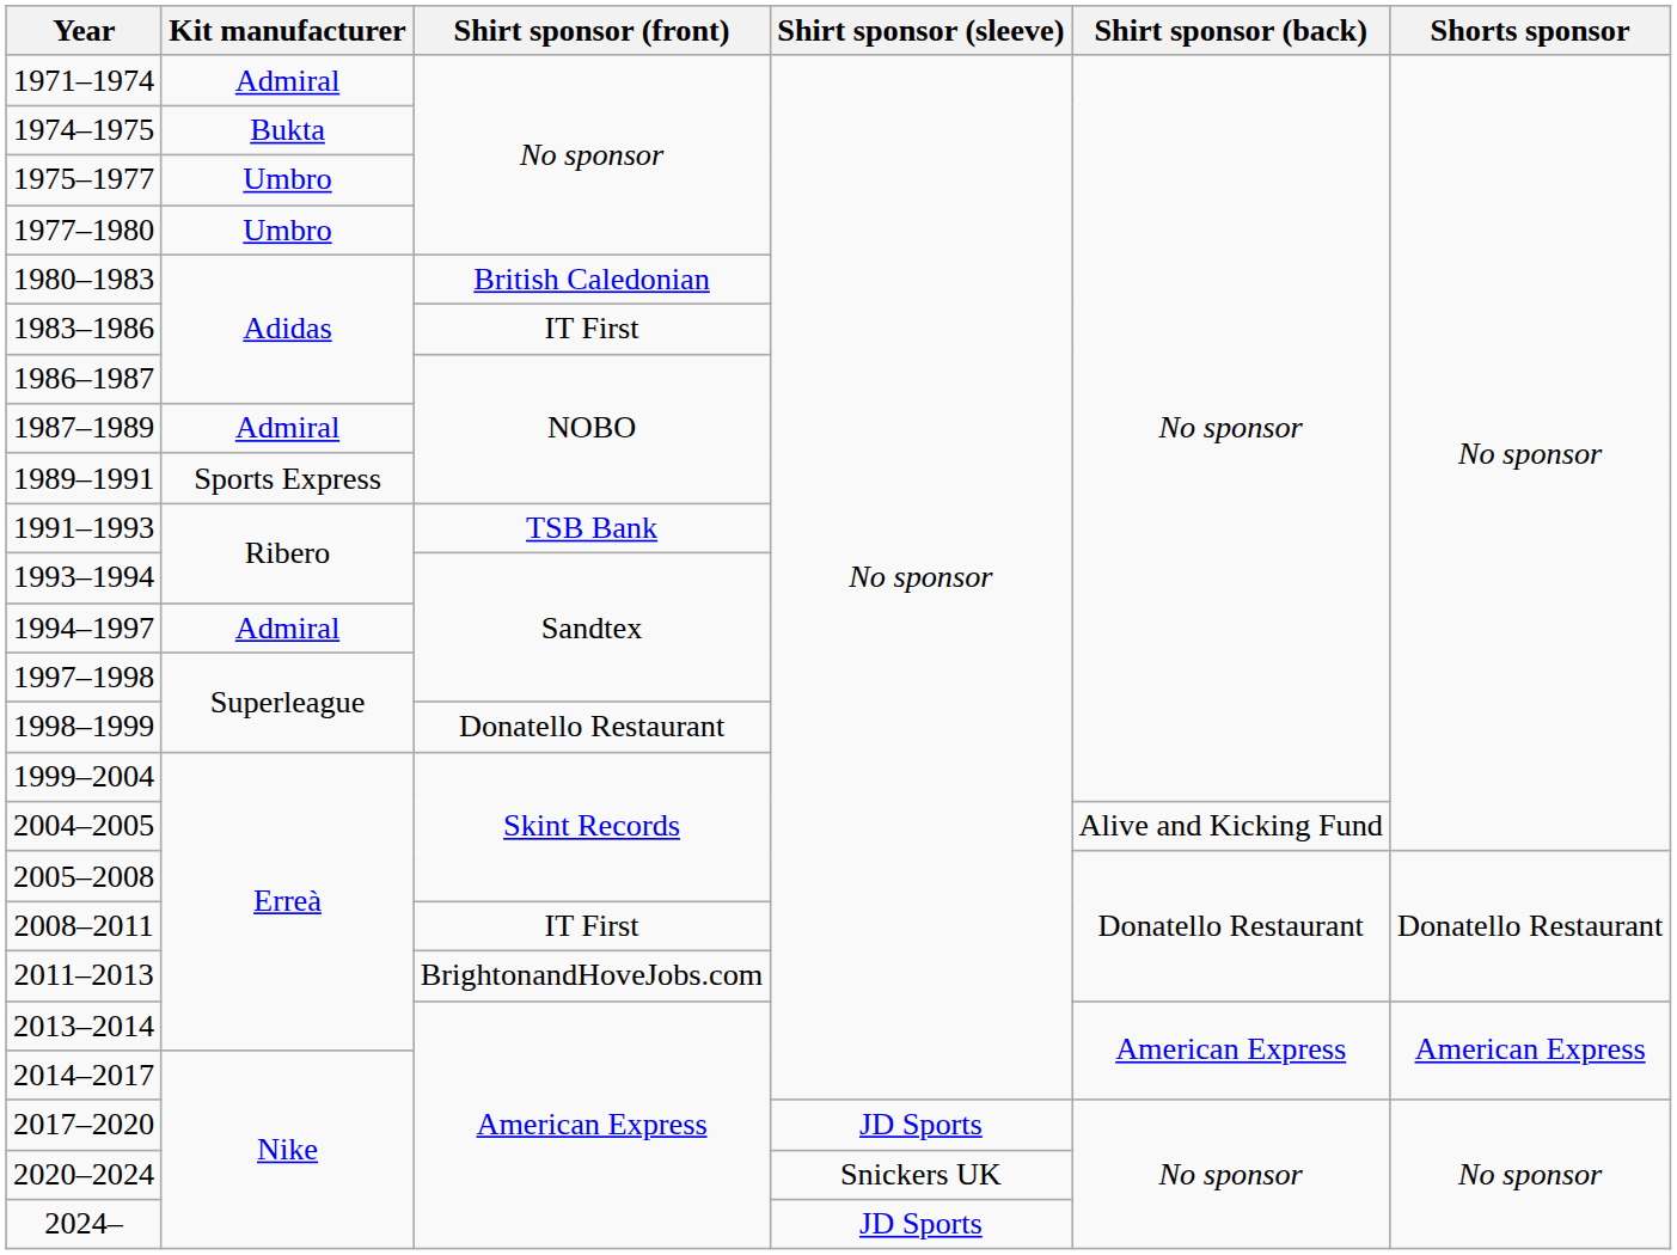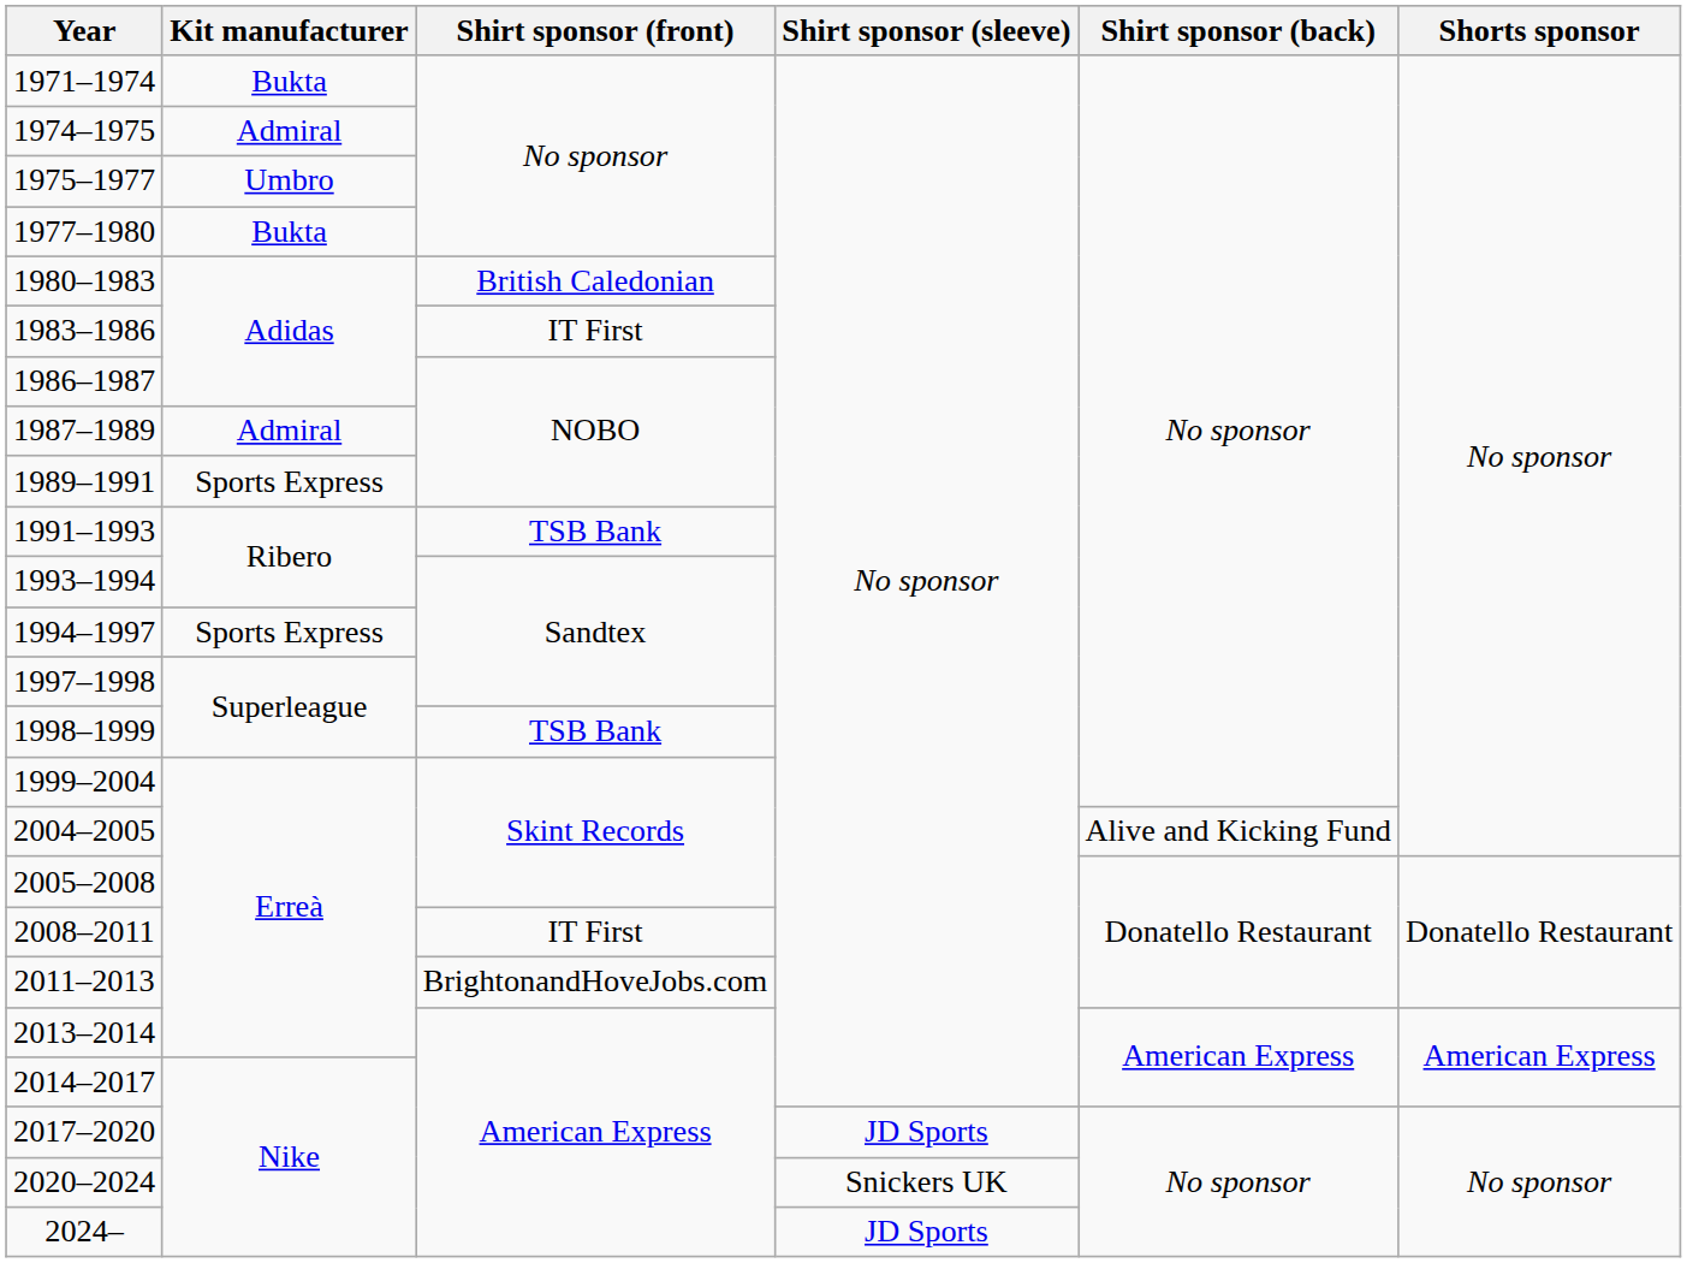1971–1974 | Kit manufacturer: Admiral -> Bukta
1974–1975 | Kit manufacturer: Bukta -> Admiral
1977–1980 | Kit manufacturer: Umbro -> Bukta
1994–1997 | Kit manufacturer: Admiral -> Sports Express
1998–1999 | Shirt sponsor (front): Donatello Restaurant -> TSB Bank
